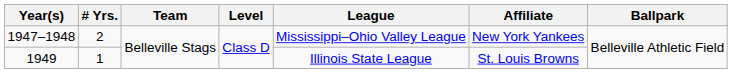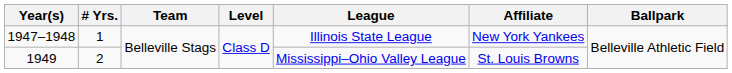1947–1948 | # Yrs.: 2 -> 1
1947–1948 | League: Mississippi–Ohio Valley League -> Illinois State League
1949 | # Yrs.: 1 -> 2
1949 | League: Illinois State League -> Mississippi–Ohio Valley League
